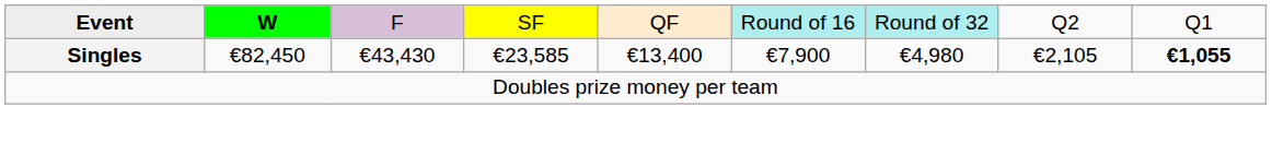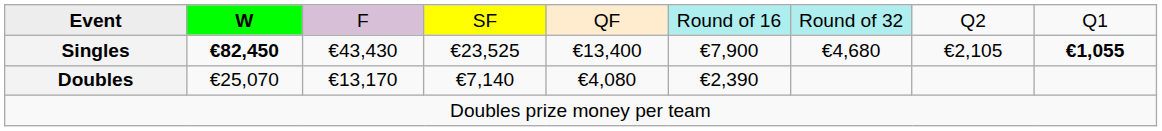Singles | column 2: normal -> bold
Singles | column 4: €23,585 -> €23,525
Singles | column 7: €4,980 -> €4,680
+ row: Doubles | €25,070 | €13,170 | €7,140 | €4,080 | €2,390
